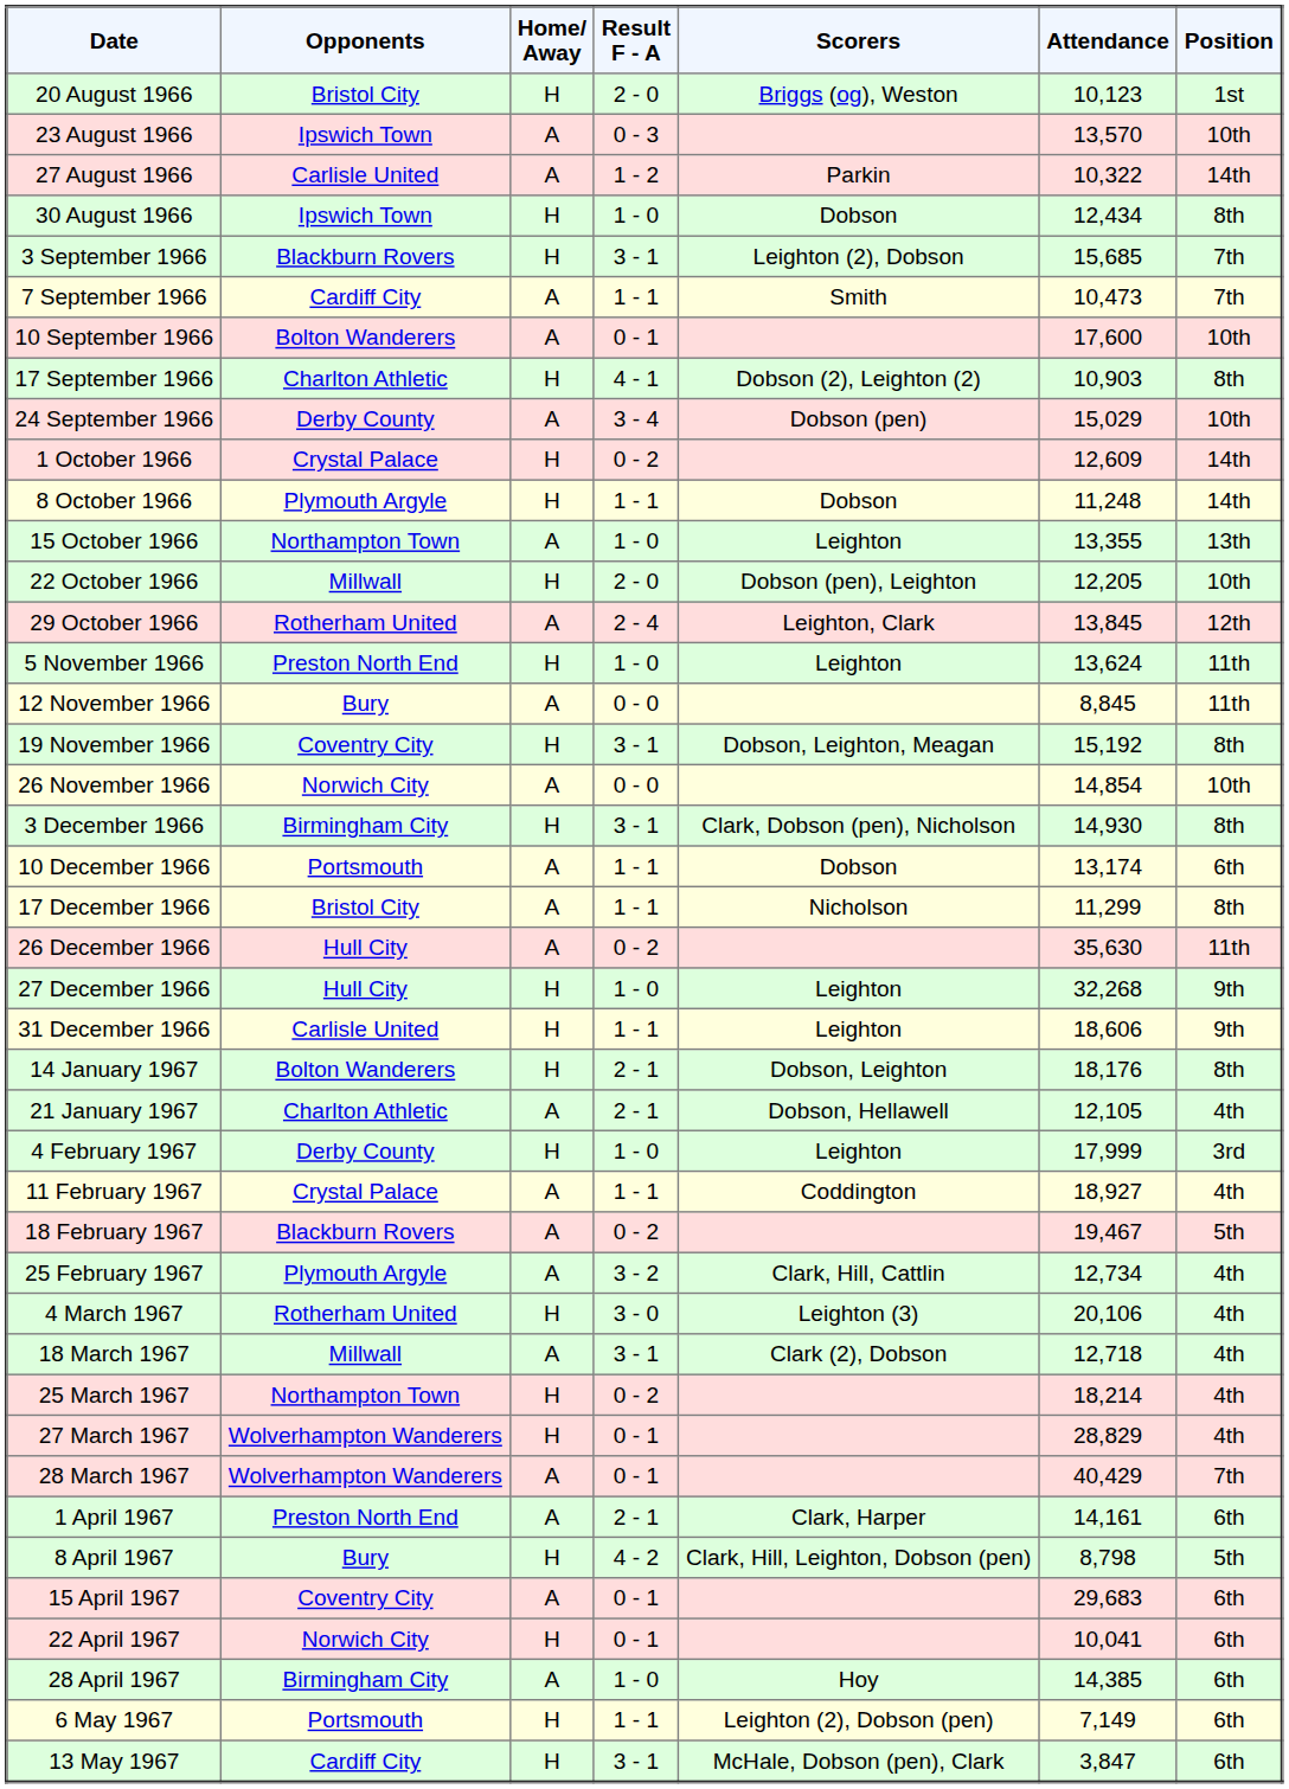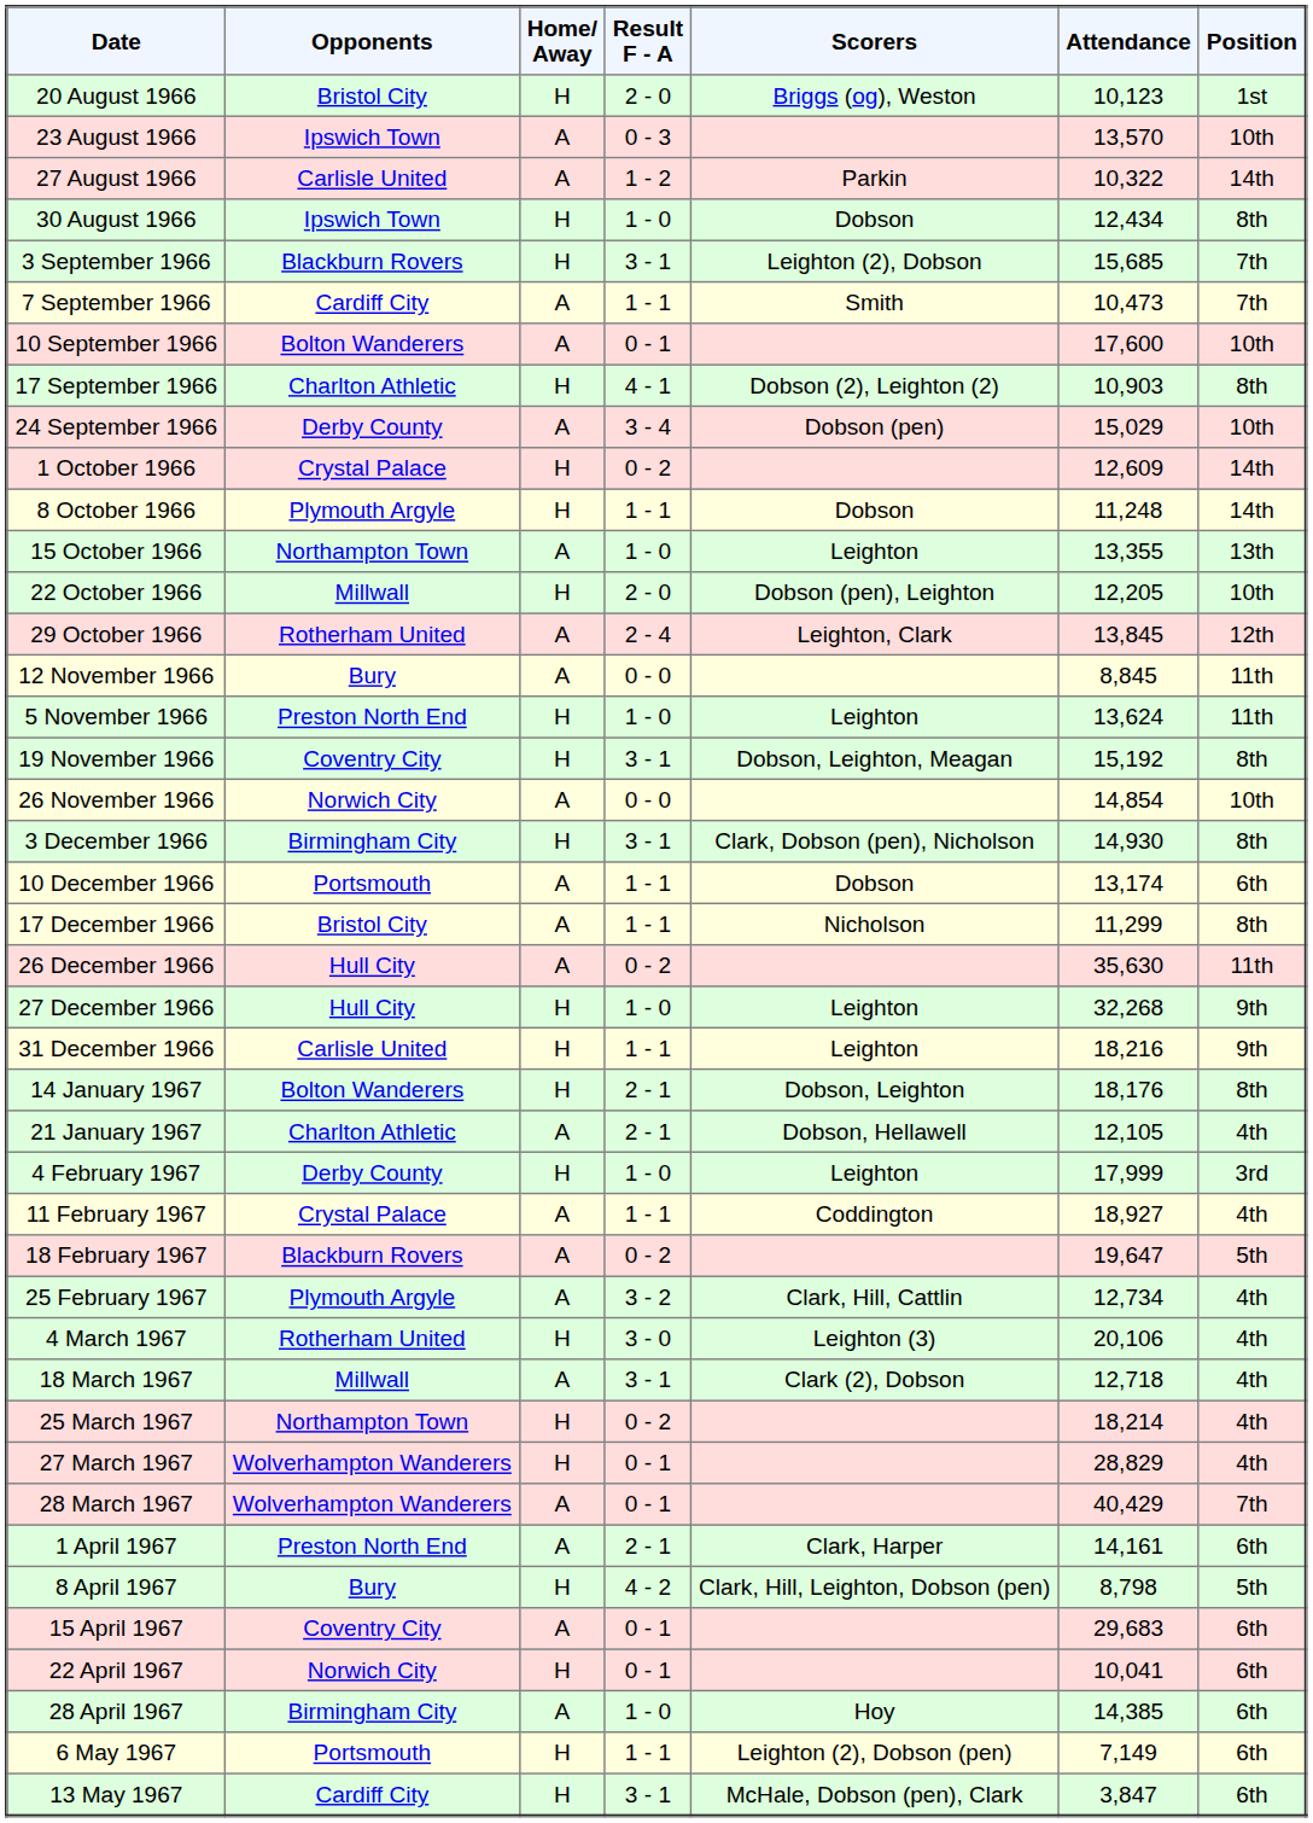rows swapped: 5 November 1966 <-> 12 November 1966
31 December 1966 | Attendance: 18,606 -> 18,216
18 February 1967 | Attendance: 19,467 -> 19,647
